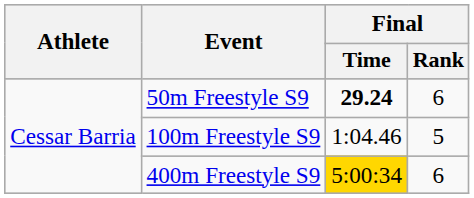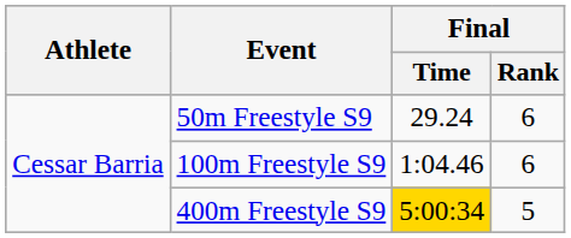50m Freestyle S9 | Final / Time: bold -> normal
100m Freestyle S9 | Final / Rank: 5 -> 6
400m Freestyle S9 | Final / Rank: 6 -> 5
